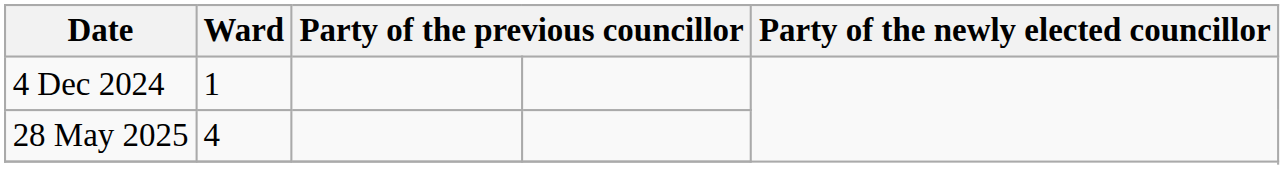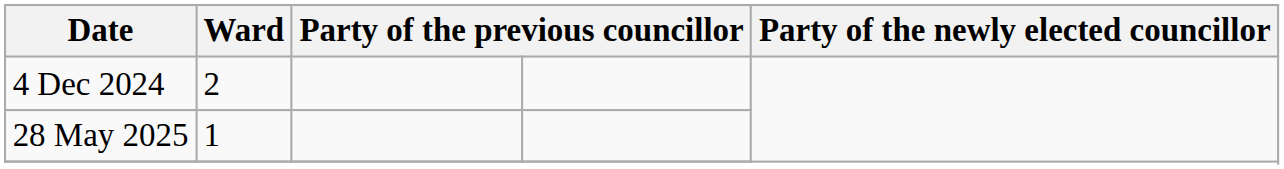4 Dec 2024 | Ward: 1 -> 2
28 May 2025 | Ward: 4 -> 1
